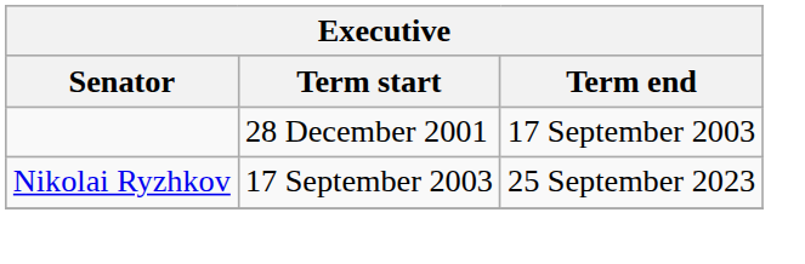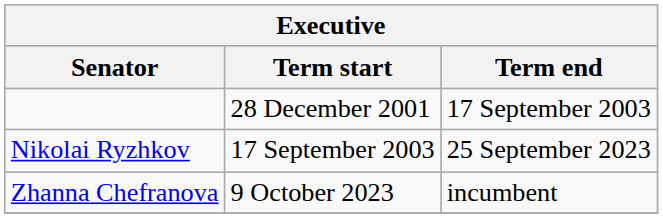+ row: Zhanna Chefranova | 9 October 2023 | incumbent
